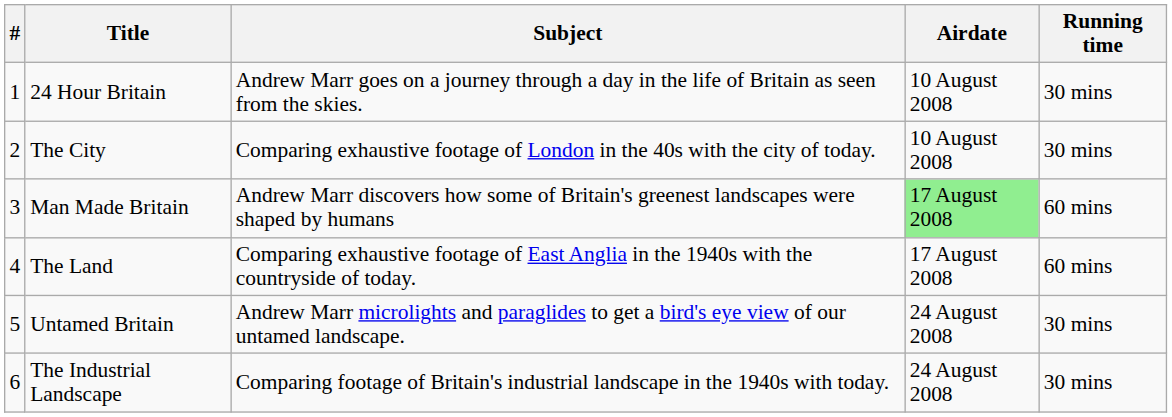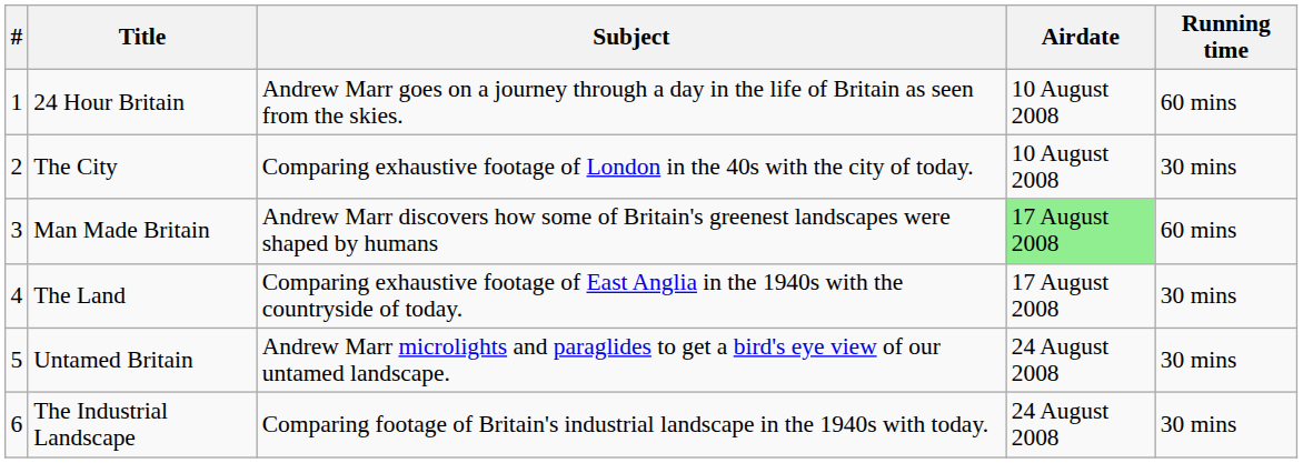24 Hour Britain | Running time: 30 mins -> 60 mins
The Land | Running time: 60 mins -> 30 mins
